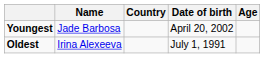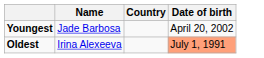- column: Age
Oldest | Date of birth: no background -> lightsalmon background
